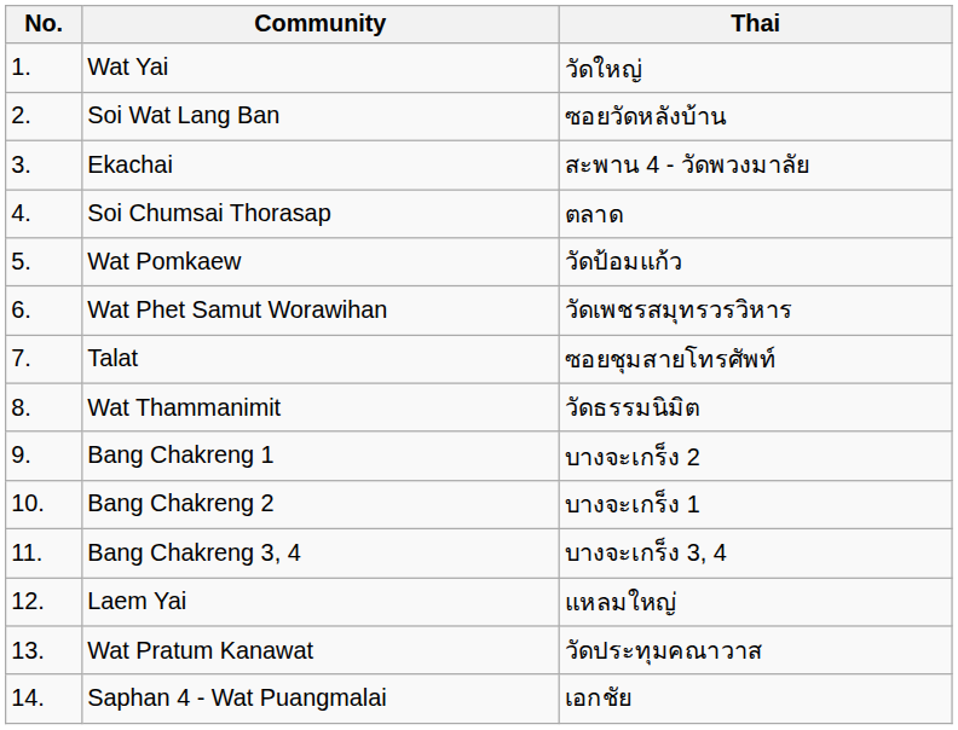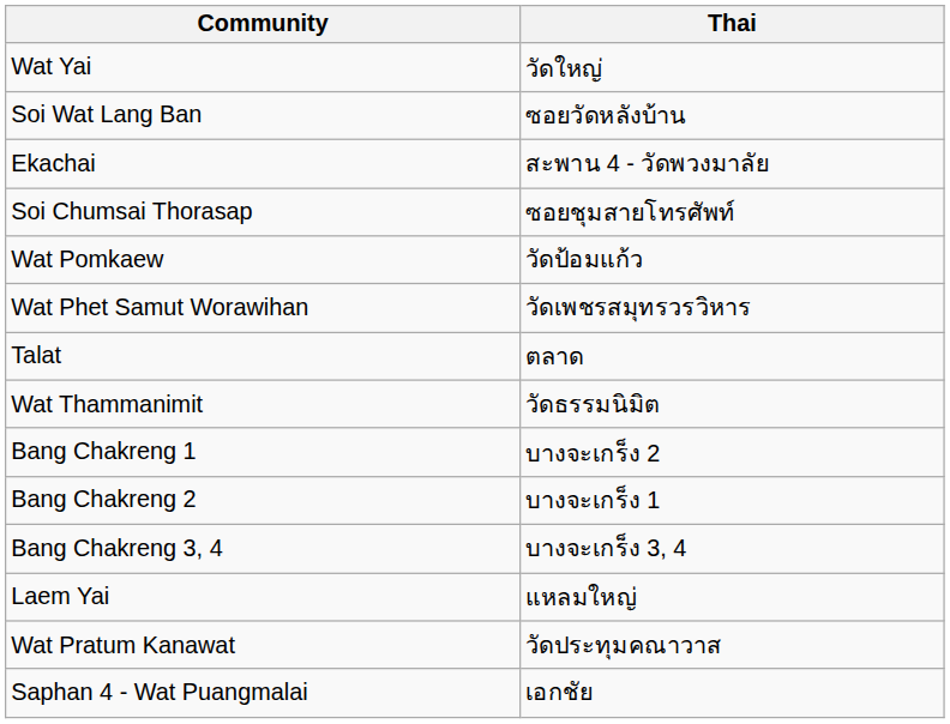- column: No. | 1. | 2. | 3. | 4. | 5. | 6. | 7. | 8. | 9. | 10. | 11. | 12. | 13. | 14.
Soi Chumsai Thorasap | Thai: ตลาด -> ซอยชุมสายโทรศัพท์
Talat | Thai: ซอยชุมสายโทรศัพท์ -> ตลาด
